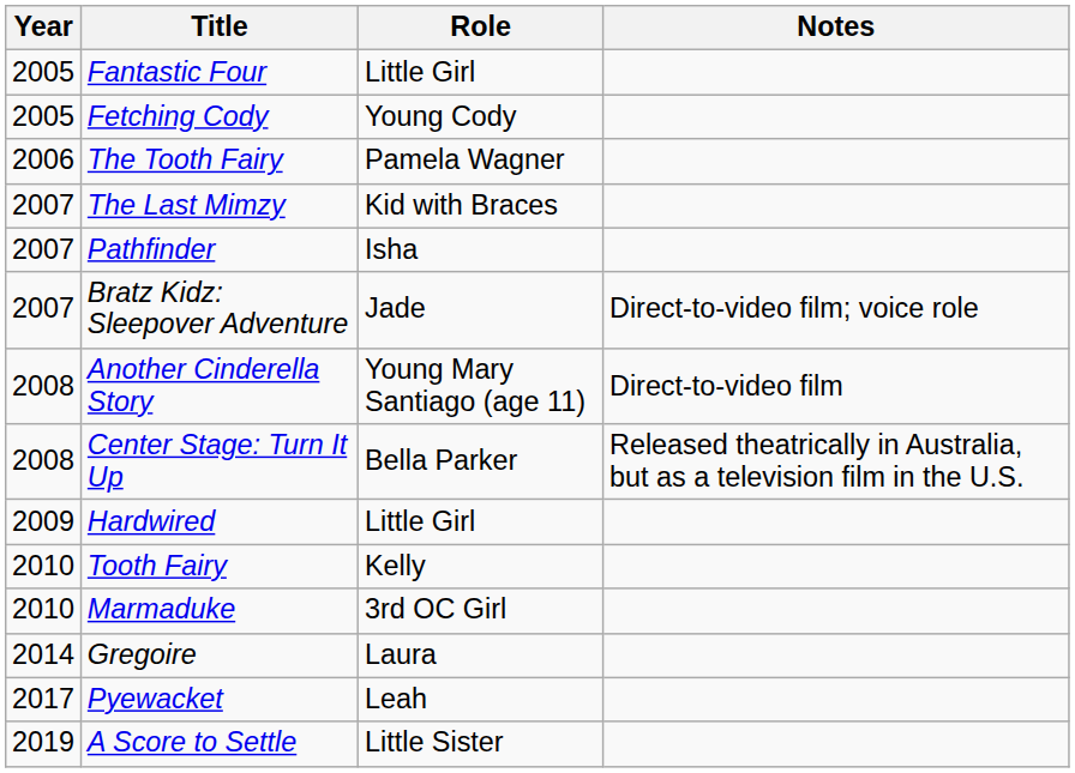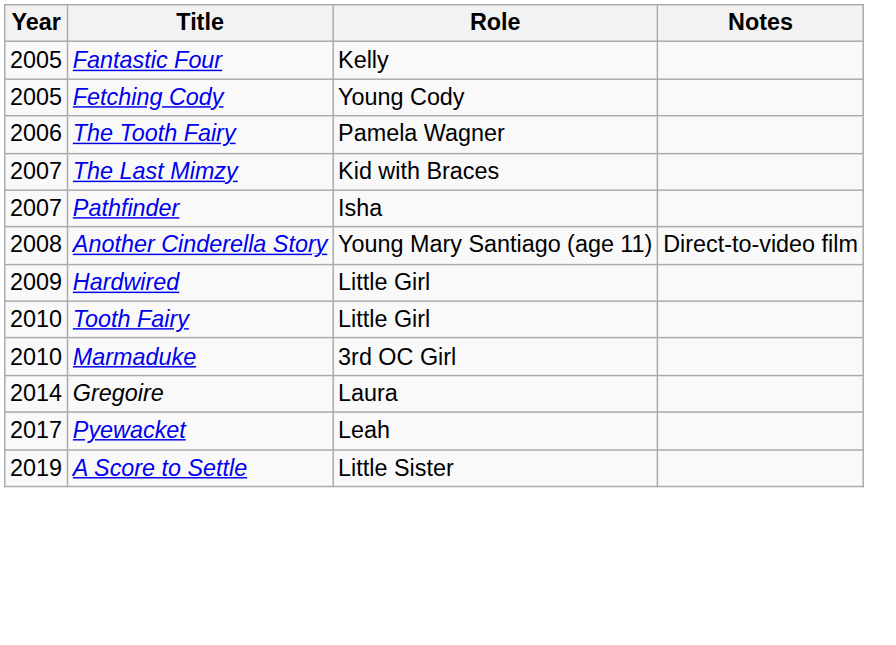Fantastic Four | Role: Little Girl -> Kelly
- row: 2007 | Bratz Kidz: Sleepover Adventure | Jade | Direct-to-video film; voice role
- row: 2008 | Center Stage: Turn It Up | Bella Parker | Released theatrically in Australia, but as a television film in the U.S.
Tooth Fairy | Role: Kelly -> Little Girl
